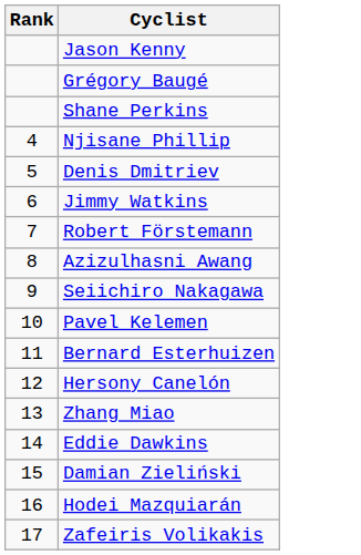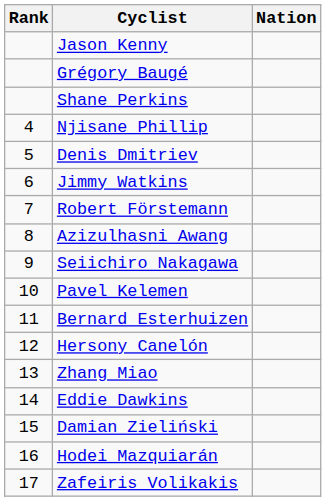+ column: Nation
